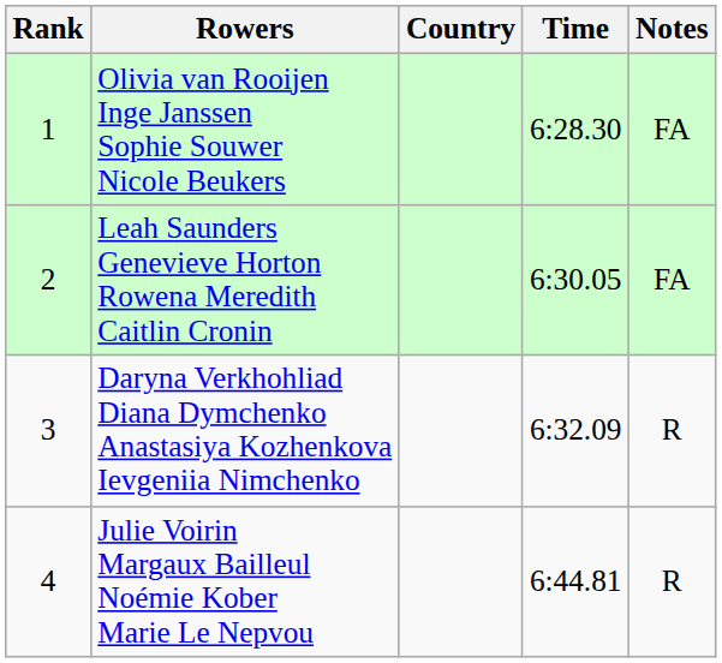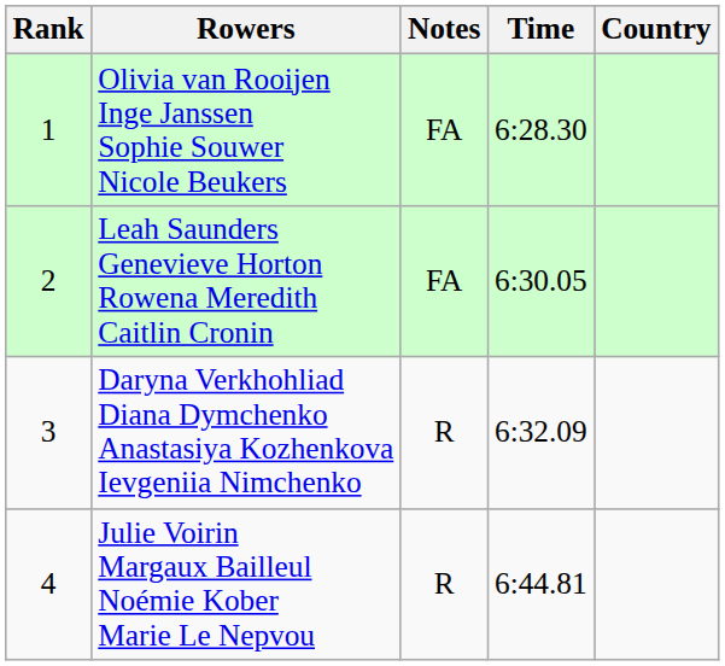columns swapped: Country <-> Notes
